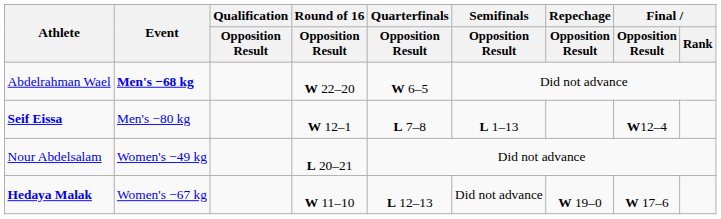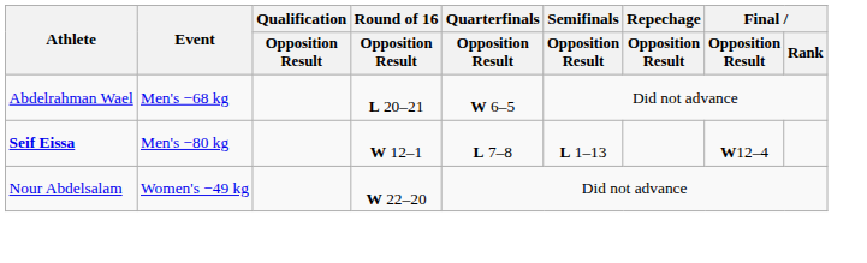Abdelrahman Wael | Event: bold -> normal
Abdelrahman Wael | Round of 16 / Opposition Result: W 22–20 -> L 20–21
Nour Abdelsalam | Round of 16 / Opposition Result: L 20–21 -> W 22–20
- row: Hedaya Malak | Women's −67 kg | W 11–10 | L 12–13 | Did not advance | W 19–0 | W 17–6
